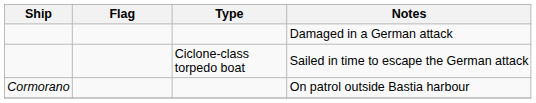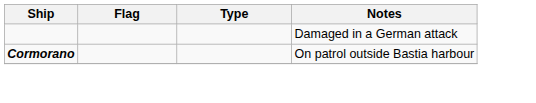- row: Ciclone-class torpedo boat | Sailed in time to escape the German attack
On patrol outside Bastia harbour | Ship: normal -> bold
